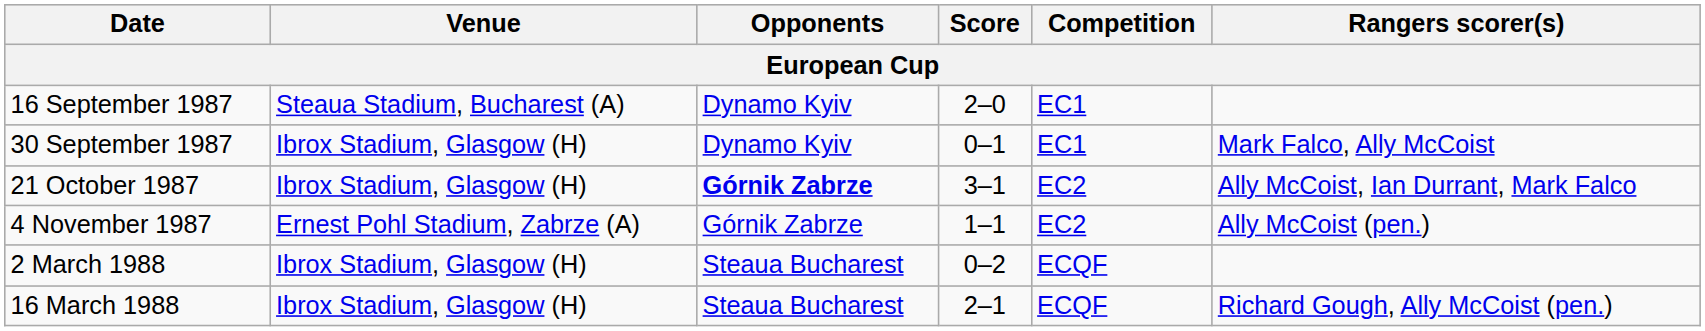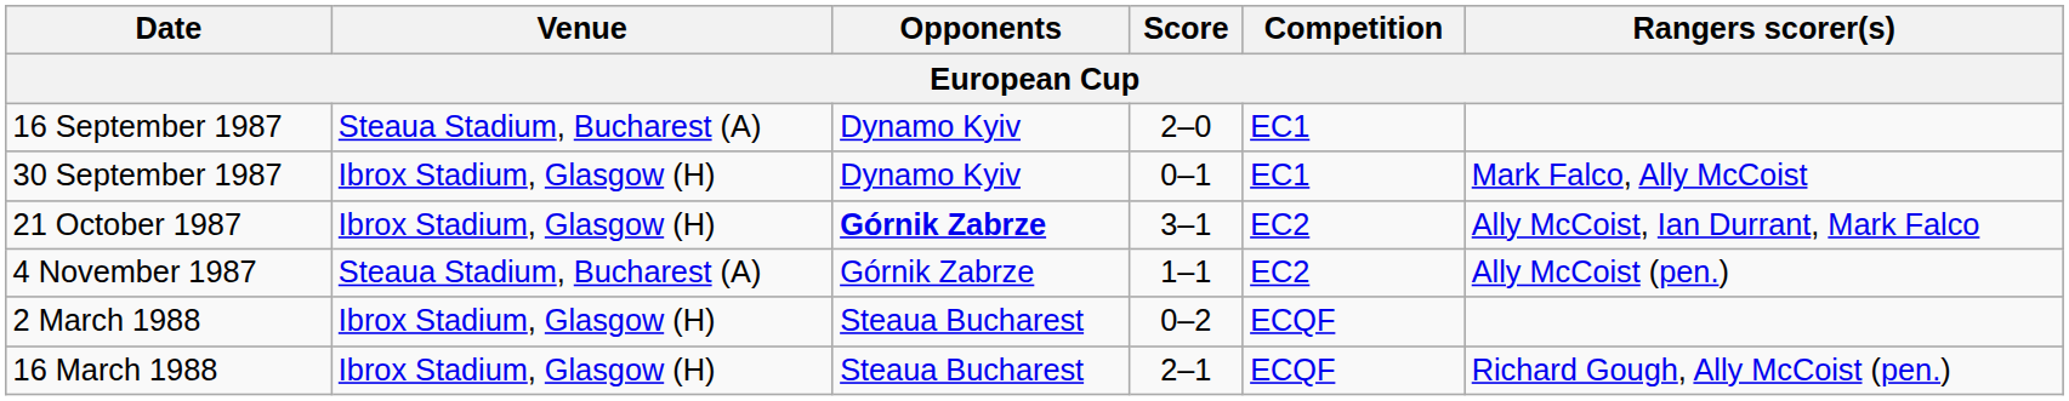4 November 1987 | Venue: Ernest Pohl Stadium, Zabrze (A) -> Steaua Stadium, Bucharest (A)
